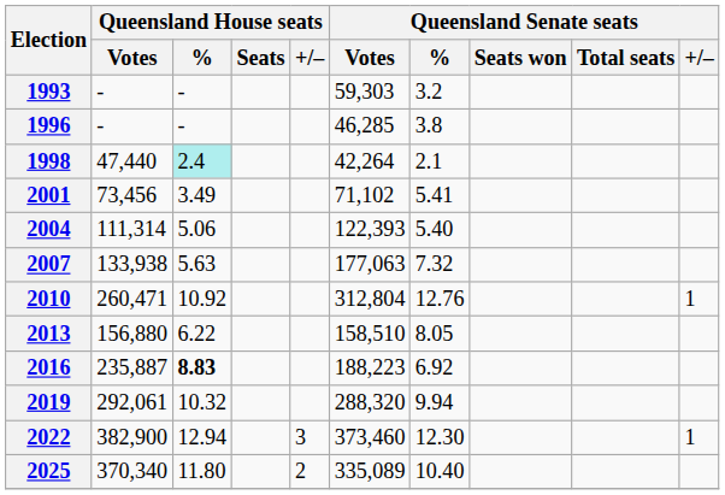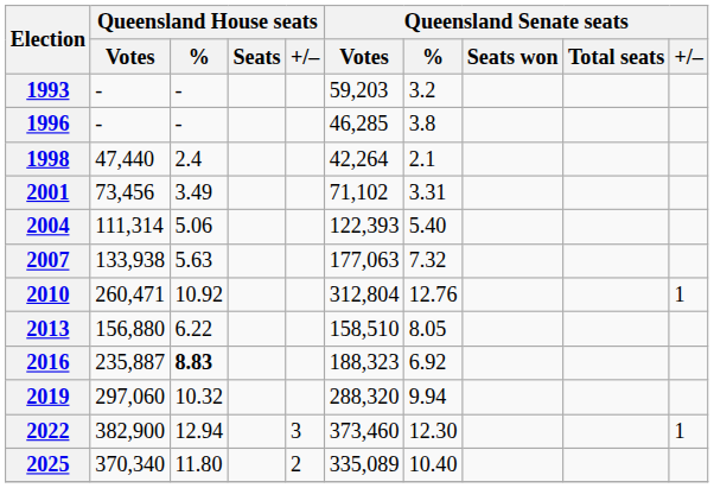1993 | Queensland Senate seats / Votes: 59,303 -> 59,203
1998 | Queensland House seats / %: paleturquoise background -> no background
2001 | Queensland Senate seats / %: 5.41 -> 3.31
2016 | Queensland Senate seats / Votes: 188,223 -> 188,323
2019 | Queensland House seats / Votes: 292,061 -> 297,060
